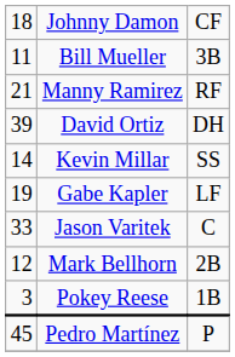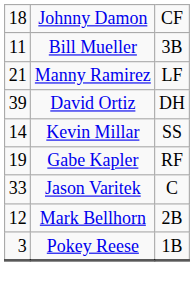Manny Ramirez | column 3: RF -> LF
Gabe Kapler | column 3: LF -> RF
- row: 45 | Pedro Martínez | P
